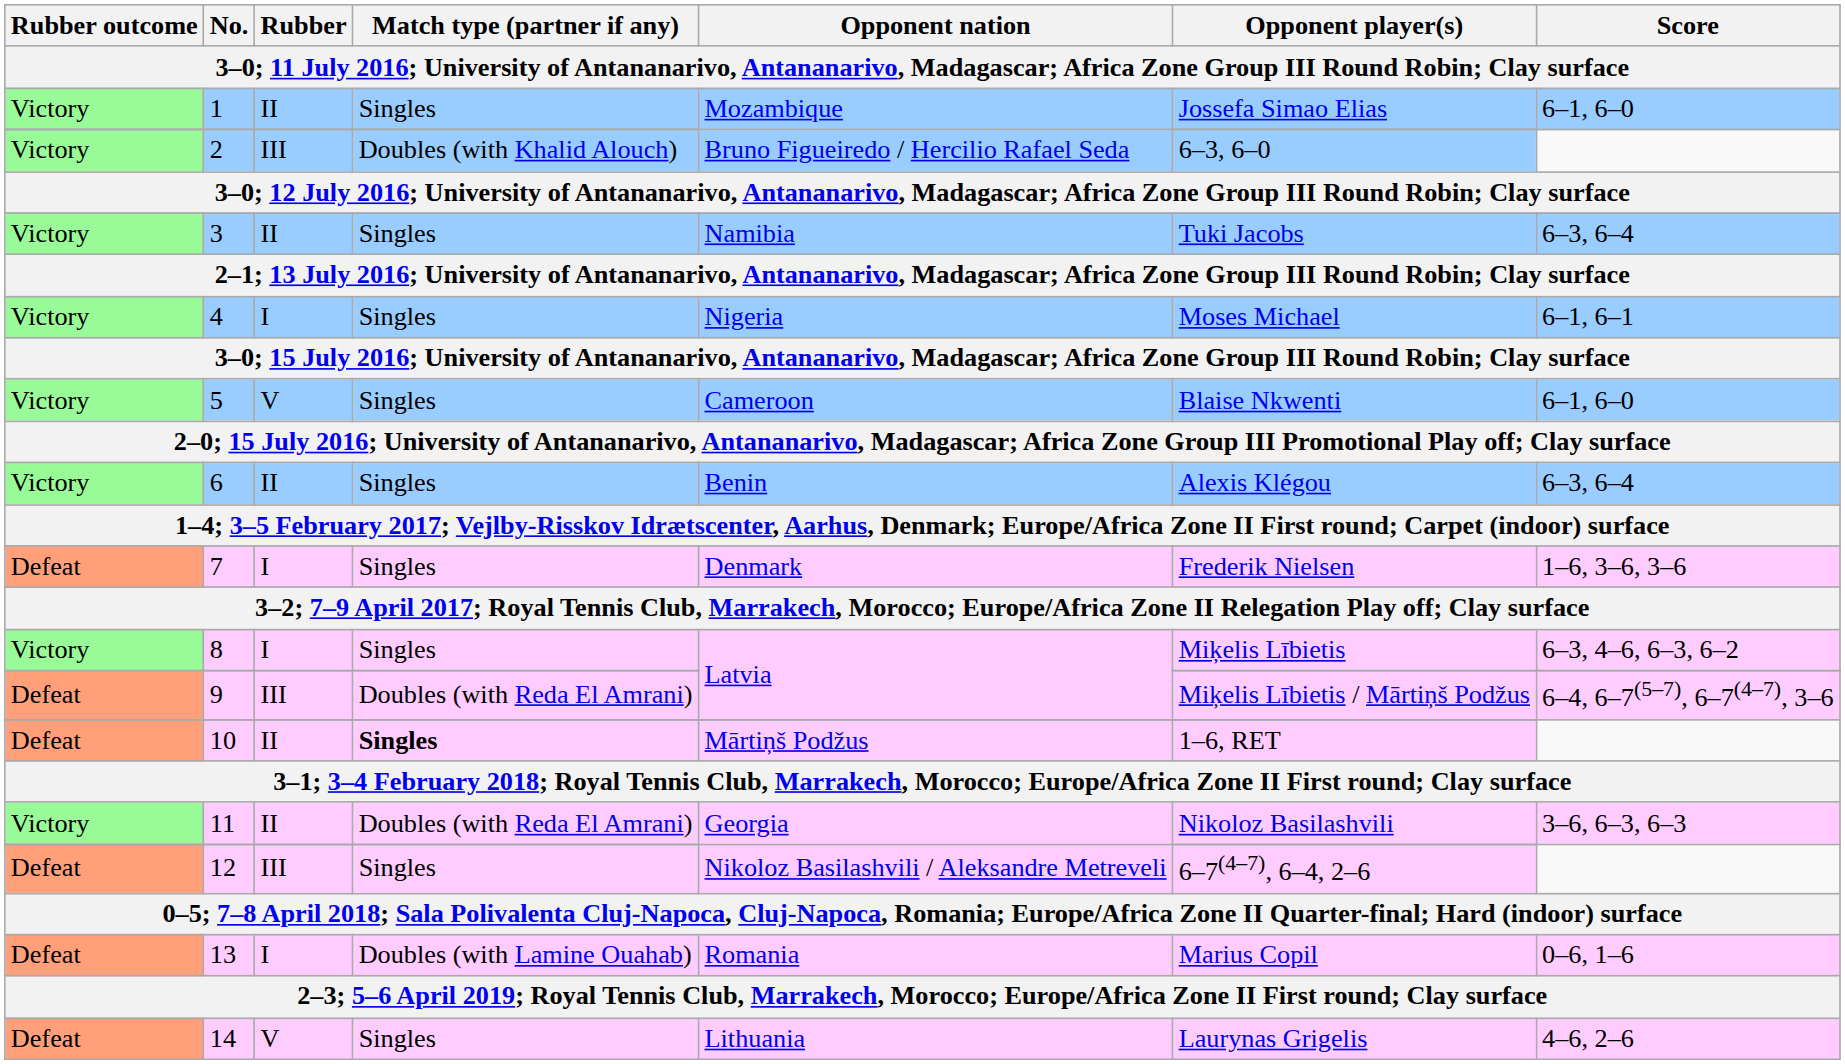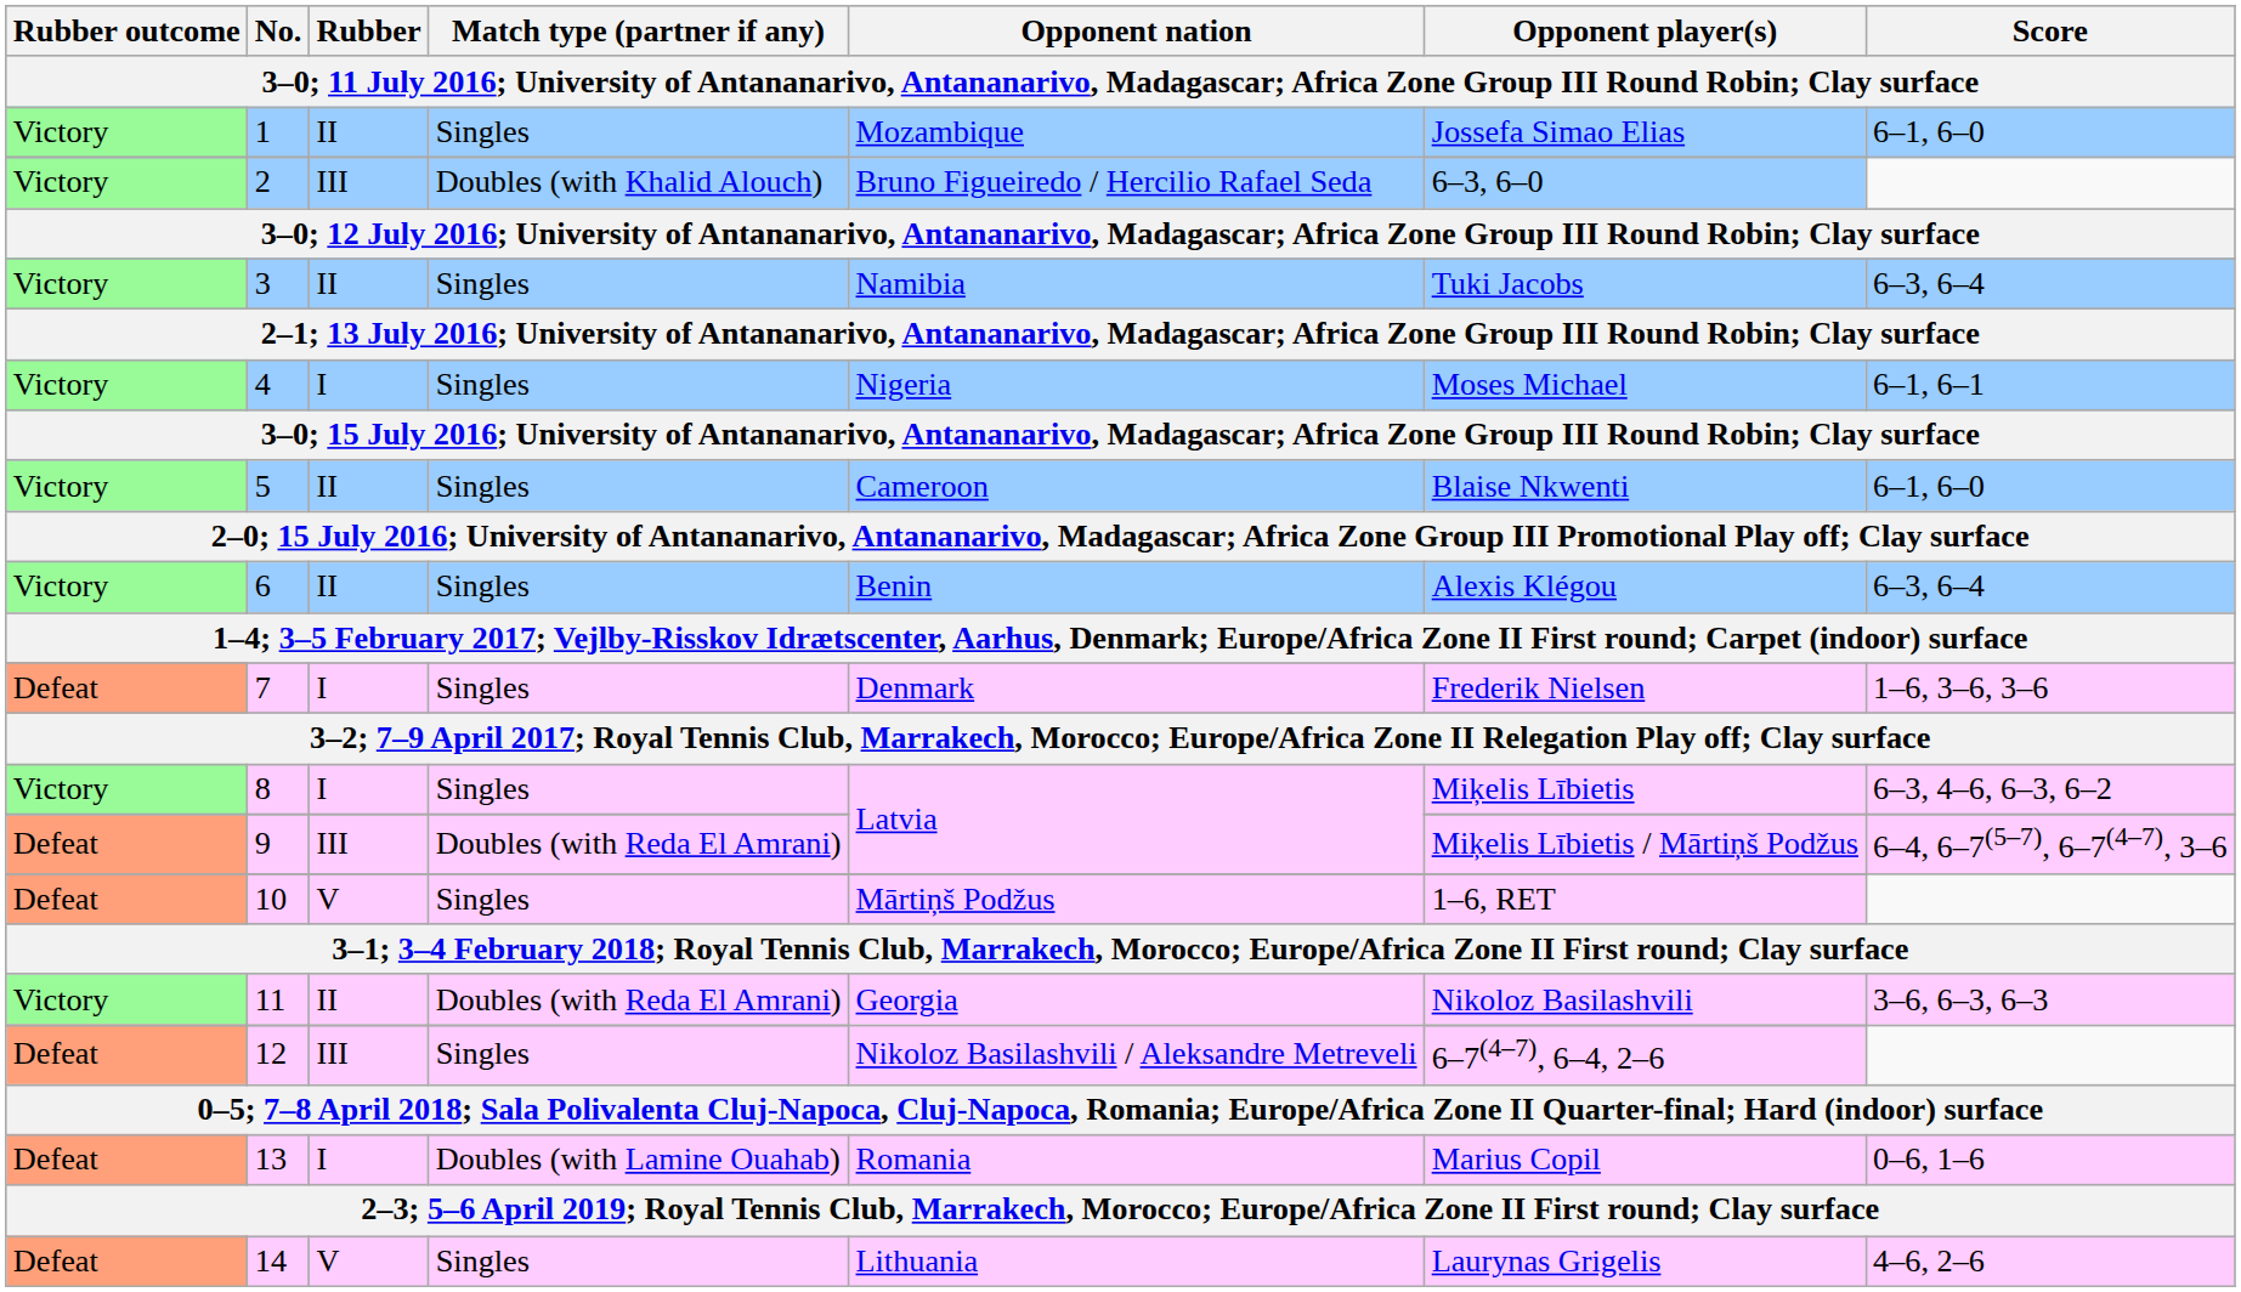5 | Rubber: V -> II
10 | Rubber: II -> V
10 | Match type (partner if any): bold -> normal
